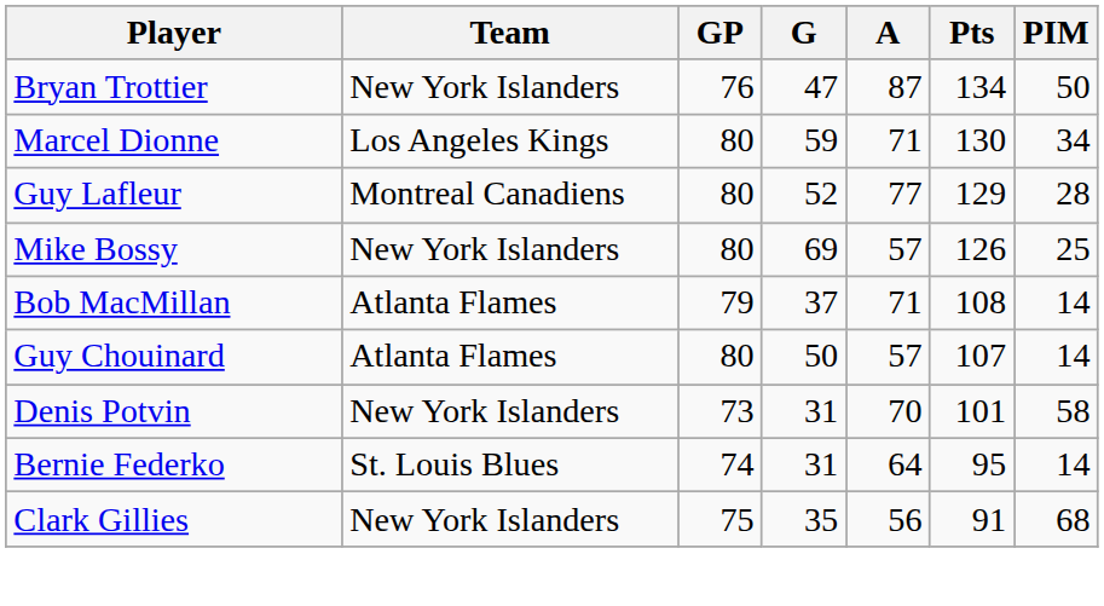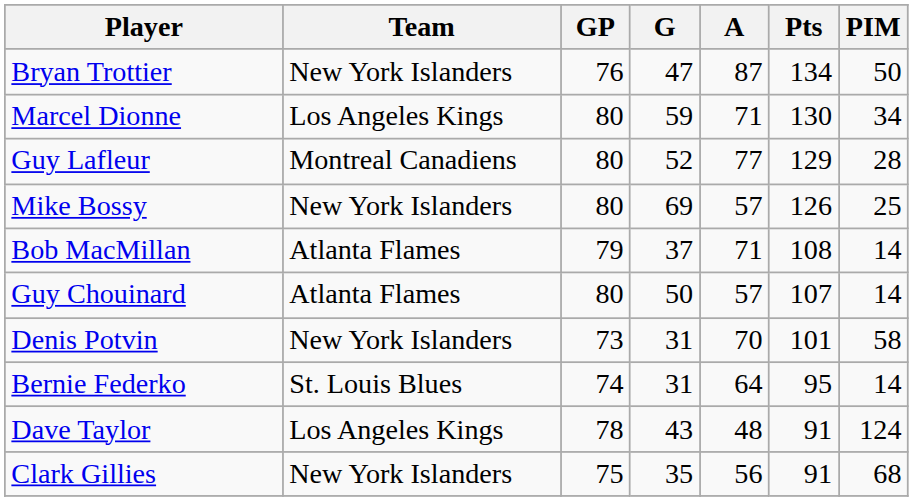+ row: Dave Taylor | Los Angeles Kings | 78 | 43 | 48 | 91 | 124
